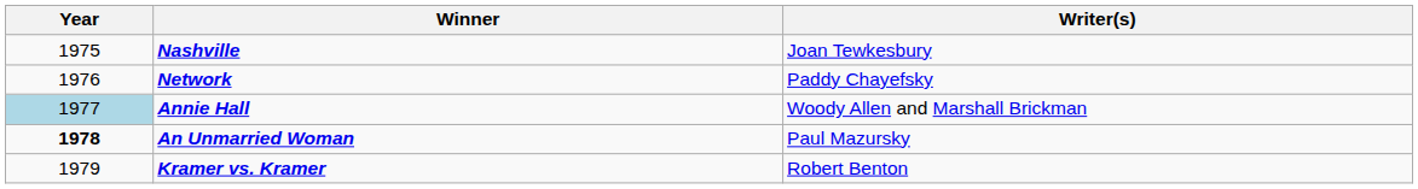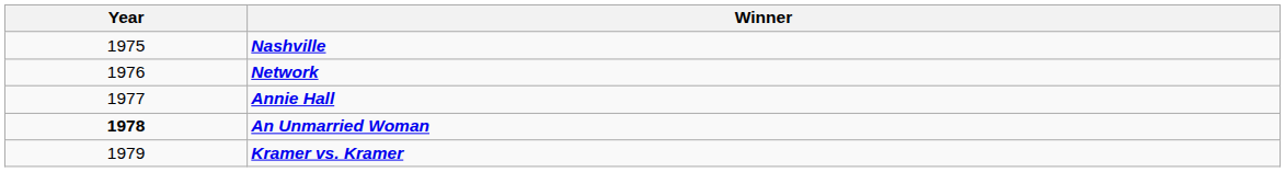- column: Writer(s) | Joan Tewkesbury | Paddy Chayefsky | Woody Allen and Marshall Brickman | Paul Mazursky | Robert Benton
Annie Hall | Year: lightblue background -> no background
